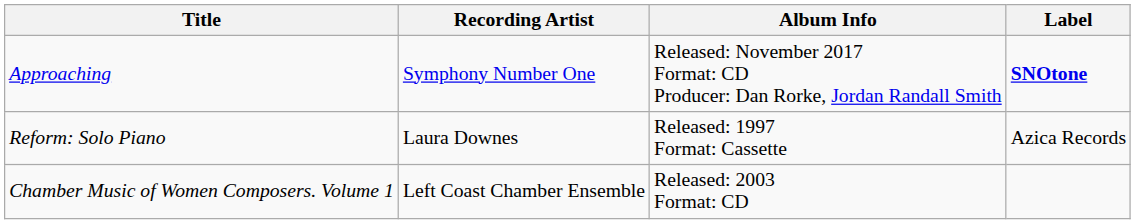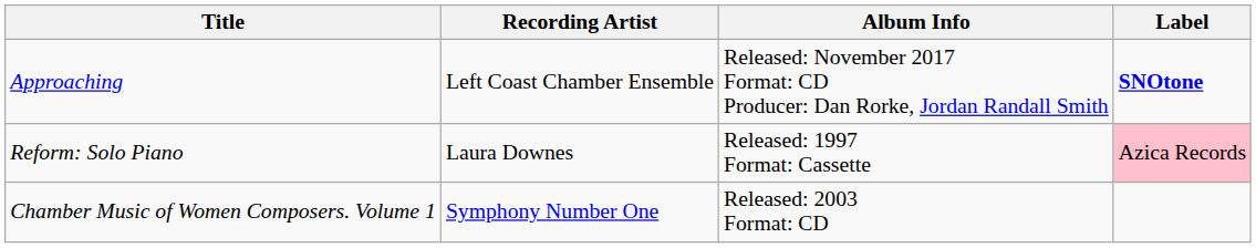Approaching | Recording Artist: Symphony Number One -> Left Coast Chamber Ensemble
Reform: Solo Piano | Label: no background -> pink background
Chamber Music of Women Composers. Volume 1 | Recording Artist: Left Coast Chamber Ensemble -> Symphony Number One
